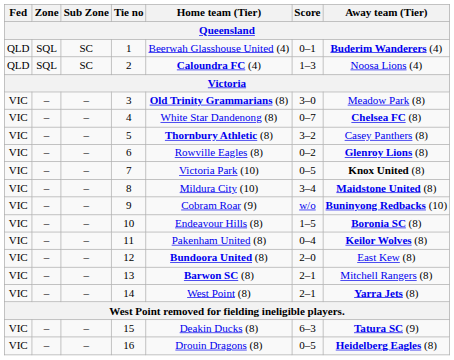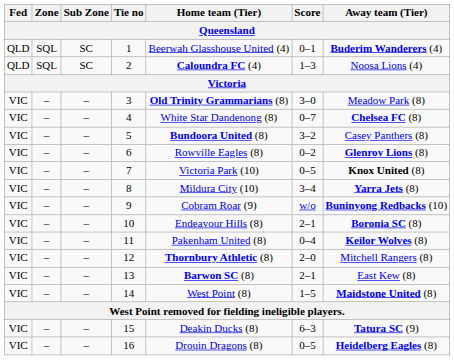5 | Home team (Tier): Thornbury Athletic (8) -> Bundoora United (8)
8 | Away team (Tier): Maidstone United (8) -> Yarra Jets (8)
10 | Score: 1–5 -> 2–1
12 | Home team (Tier): Bundoora United (8) -> Thornbury Athletic (8)
12 | Away team (Tier): East Kew (8) -> Mitchell Rangers (8)
13 | Away team (Tier): Mitchell Rangers (8) -> East Kew (8)
14 | Score: 2–1 -> 1–5
14 | Away team (Tier): Yarra Jets (8) -> Maidstone United (8)
